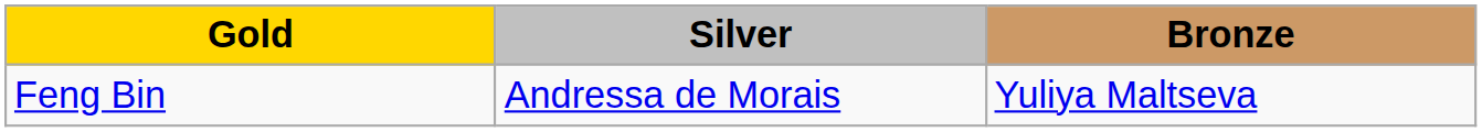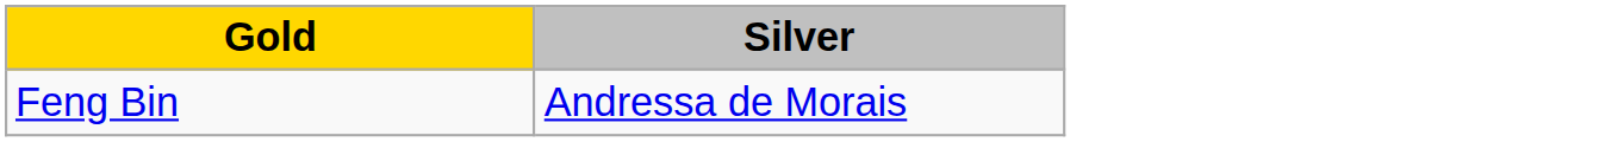- column: Bronze | Yuliya Maltseva
